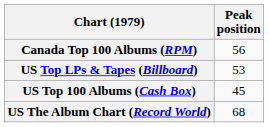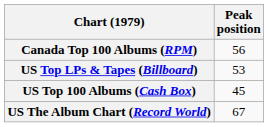US The Album Chart (Record World) | Peak position: 68 -> 67
